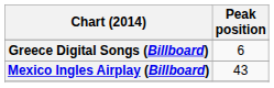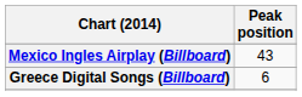rows swapped: Greece Digital Songs (Billboard) <-> Mexico Ingles Airplay (Billboard)
